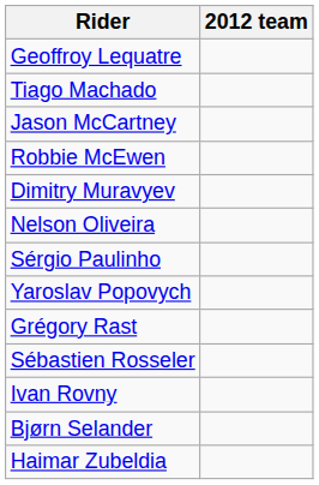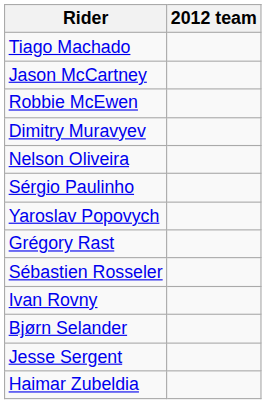- row: Geoffroy Lequatre
+ row: Jesse Sergent
